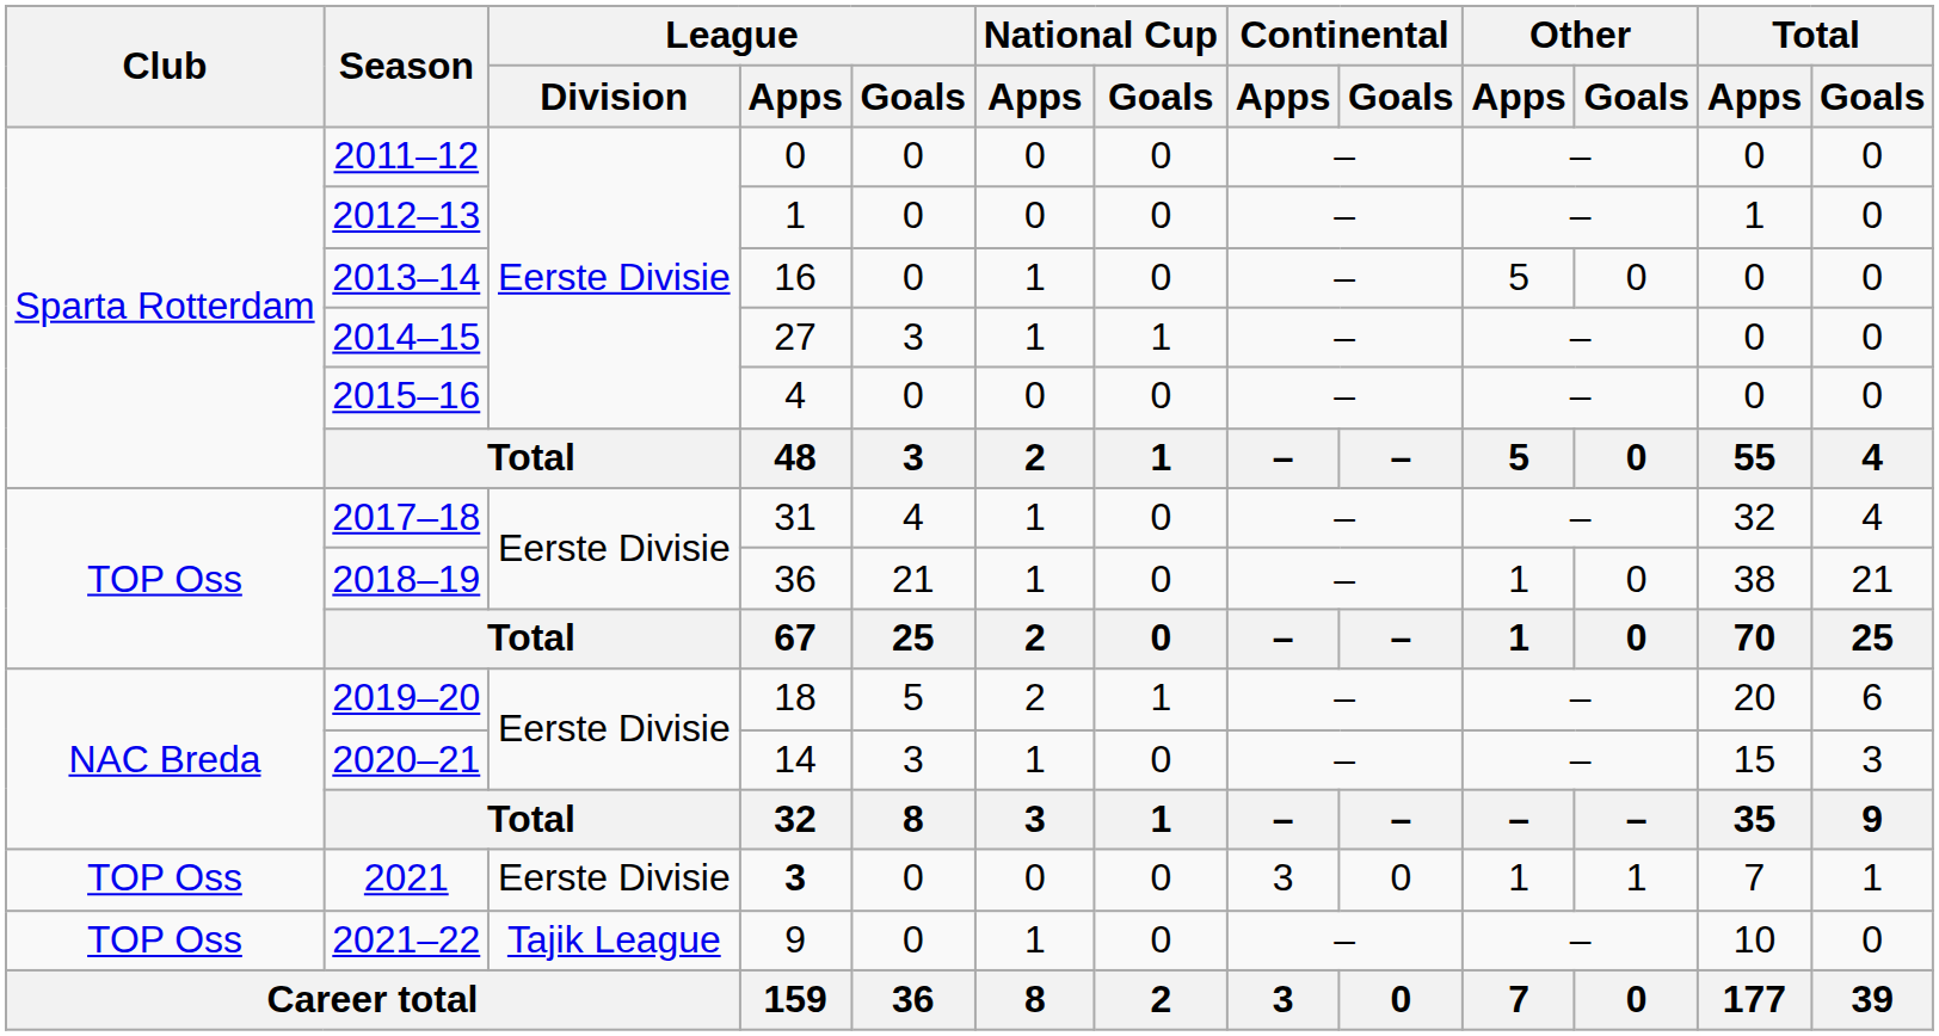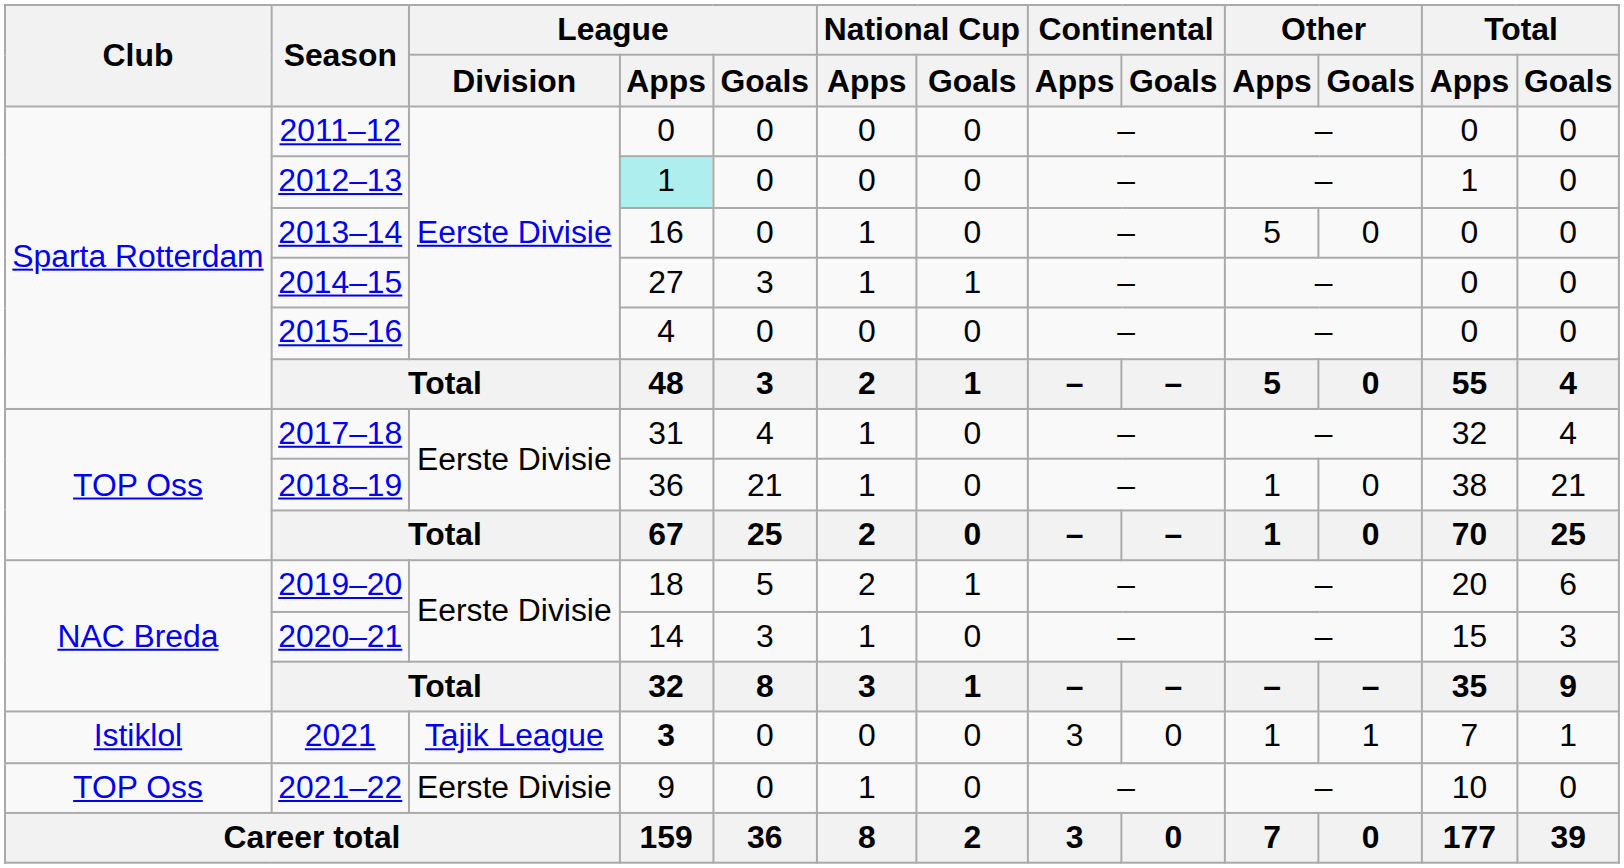2012–13 | League / Apps: no background -> paleturquoise background
2021 | Club: TOP Oss -> Istiklol
2021 | League / Division: Eerste Divisie -> Tajik League
2021–22 | League / Division: Tajik League -> Eerste Divisie
